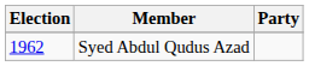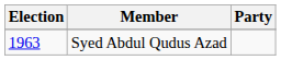Syed Abdul Qudus Azad | Election: 1962 -> 1963
